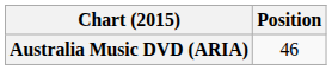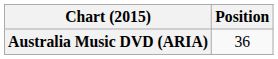Australia Music DVD (ARIA) | Position: 46 -> 36
